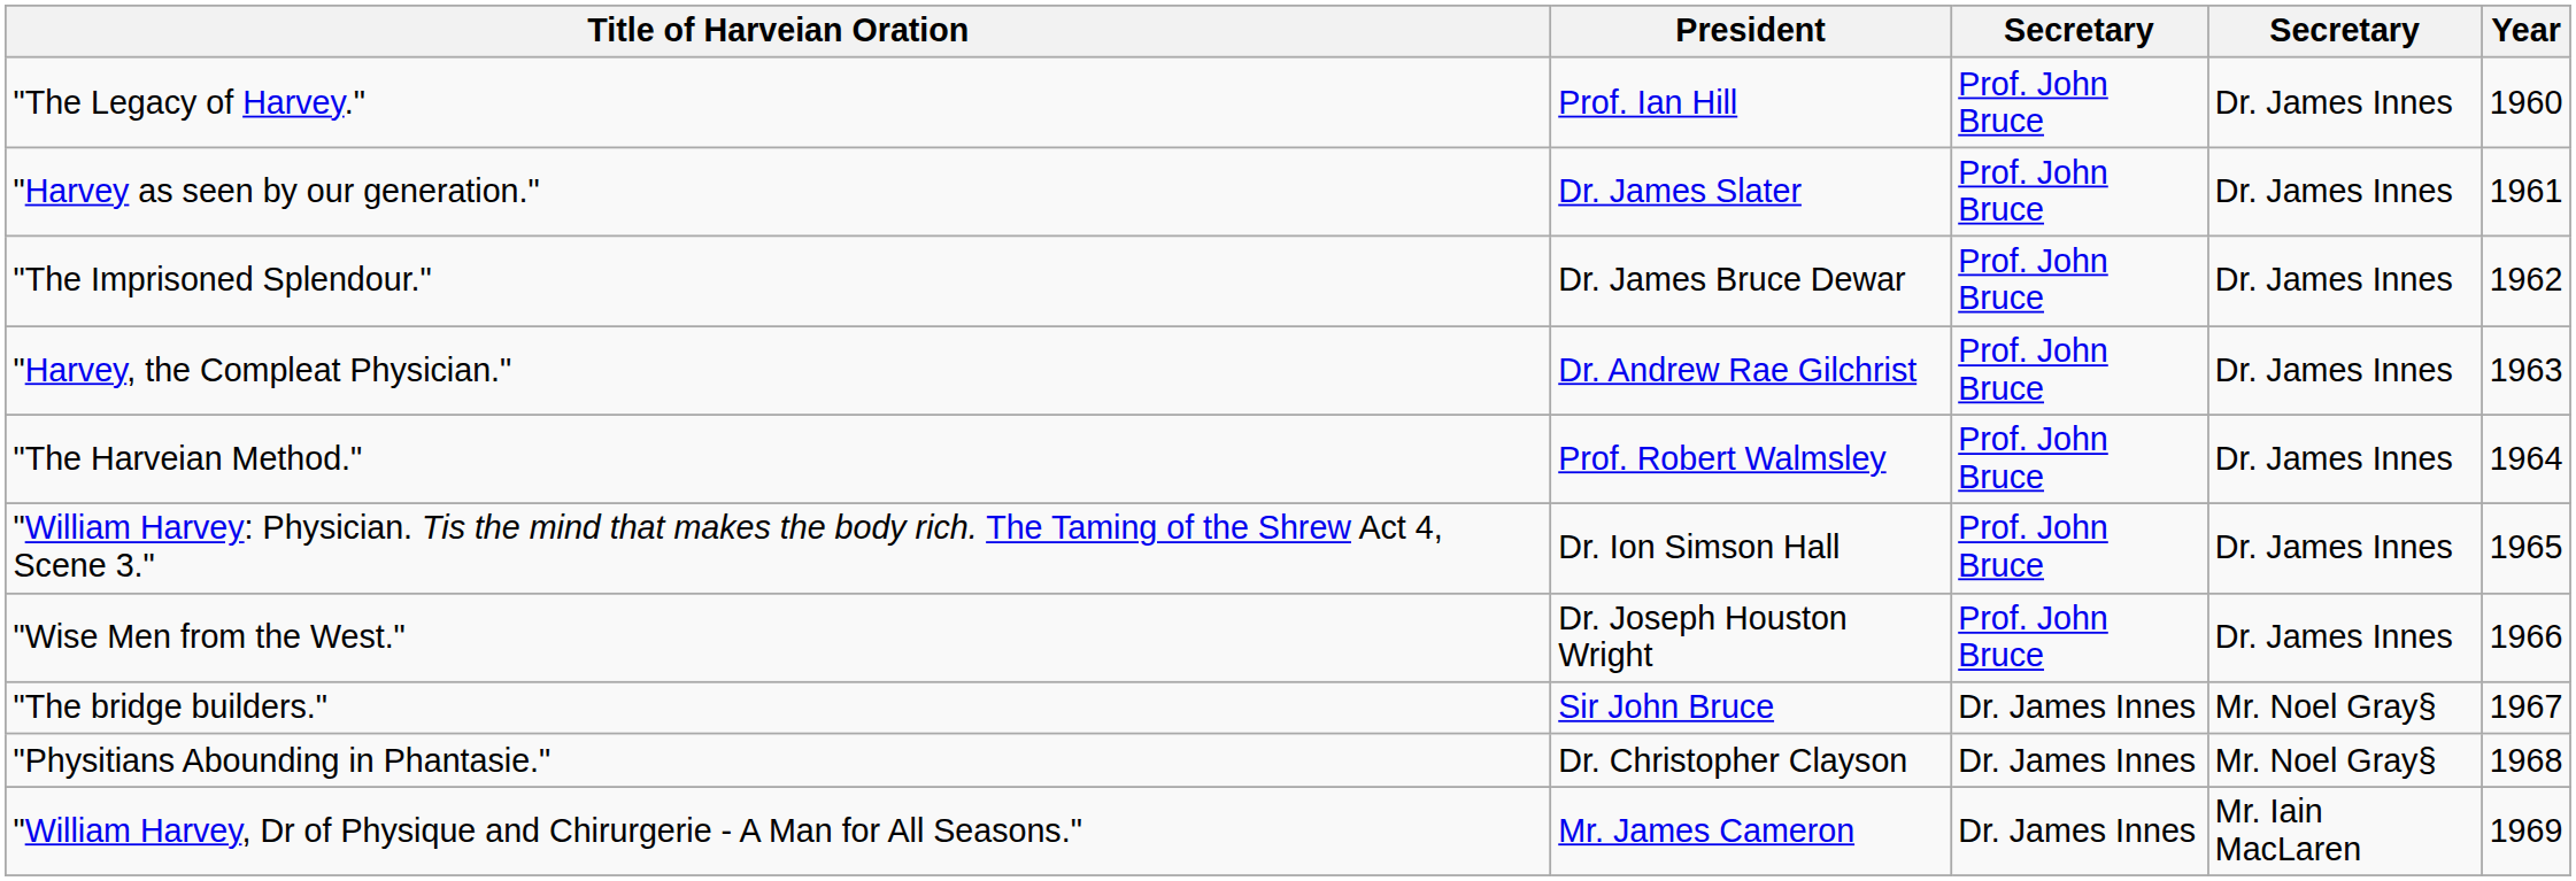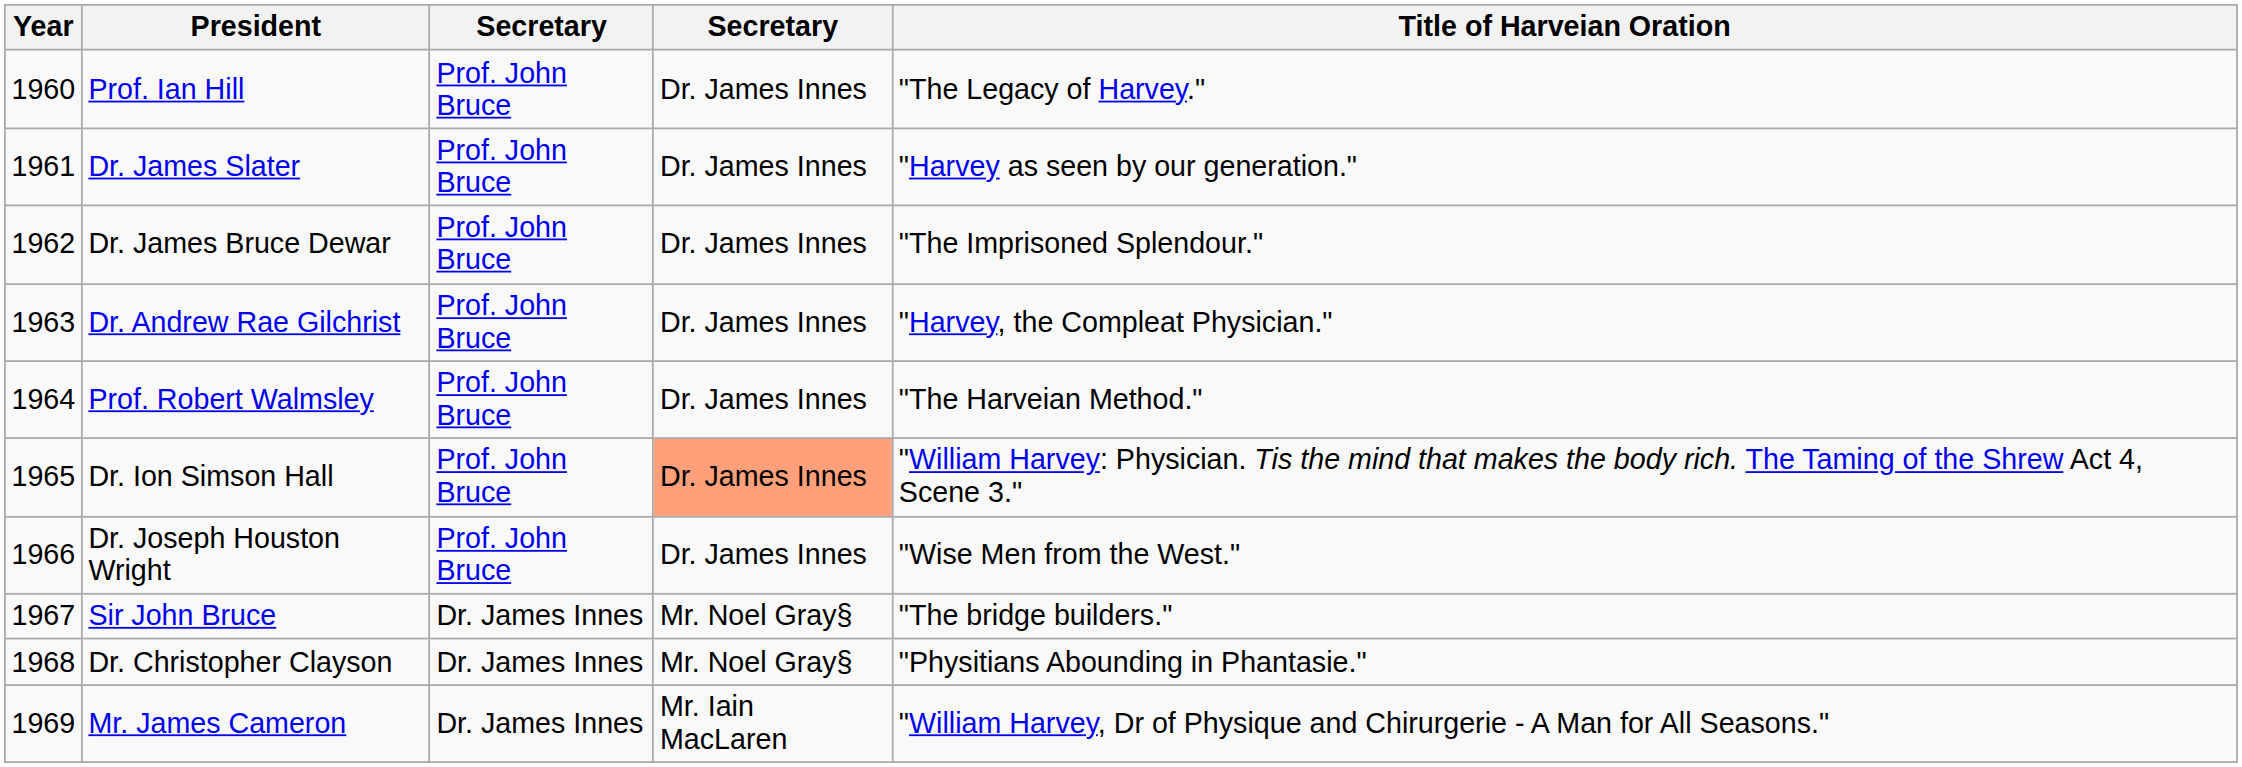columns swapped: Year <-> Title of Harveian Oration
Dr. Ion Simson Hall | column 4: no background -> lightsalmon background
